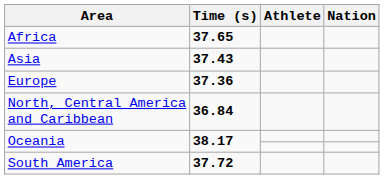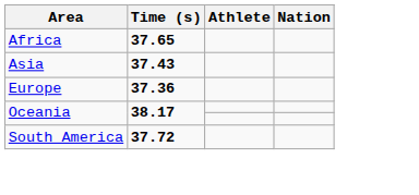- row: North, Central America and Caribbean | 36.84
